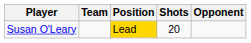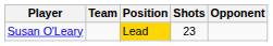Susan O'Leary | Shots: 20 -> 23
